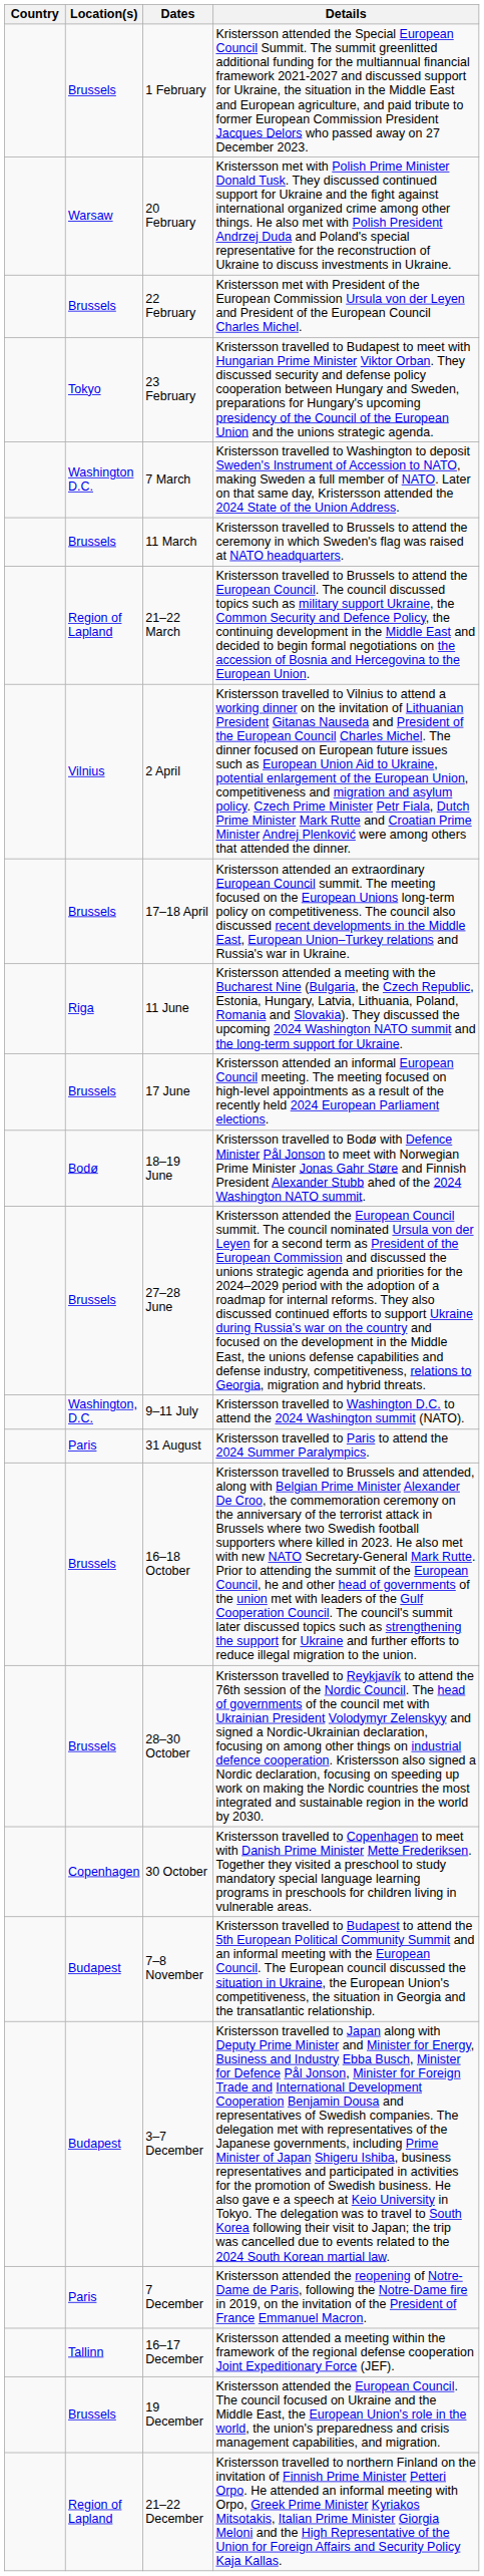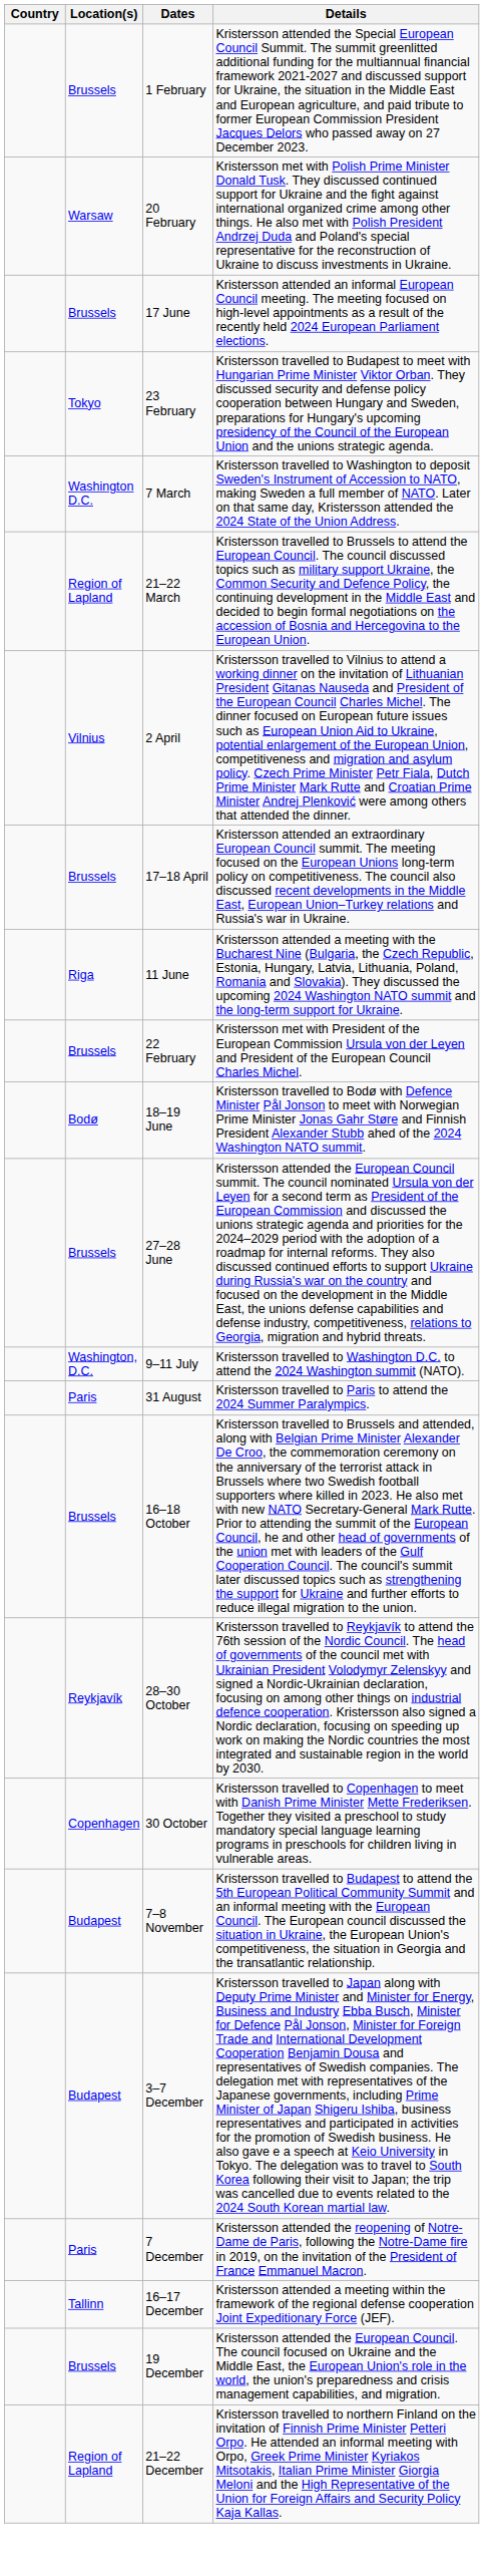rows swapped: 22 February <-> 17 June
- row: Brussels | 11 March | Kristersson travelled to Brussels to attend the ceremony in which Sweden's flag was raised at NATO headquarters.
28–30 October | Location(s): Brussels -> Reykjavík
